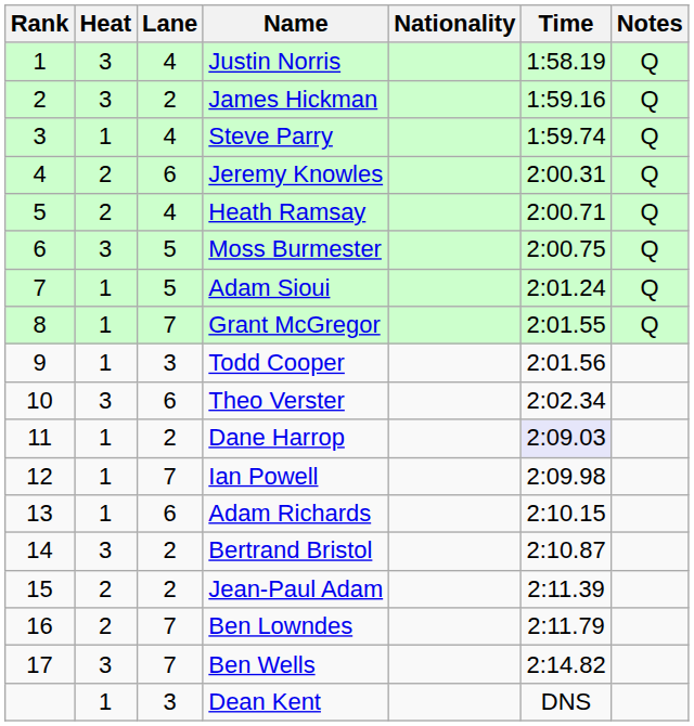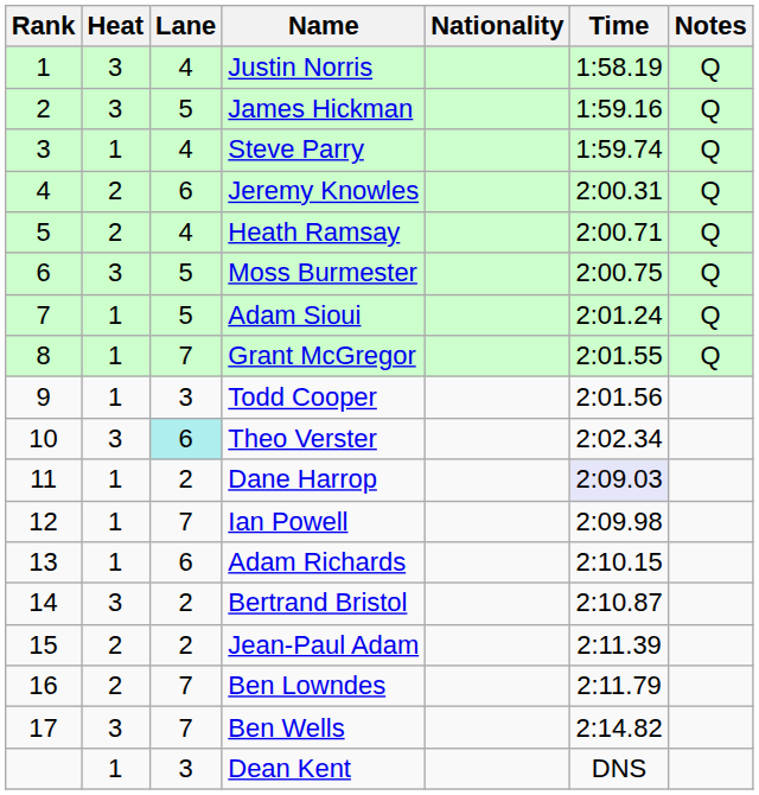James Hickman | Lane: 2 -> 5
Theo Verster | Lane: no background -> paleturquoise background
